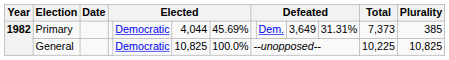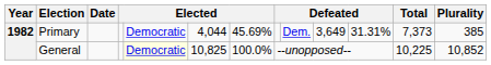General | column 5: no background -> lightyellow background
General | Plurality: 10,825 -> 10,852
